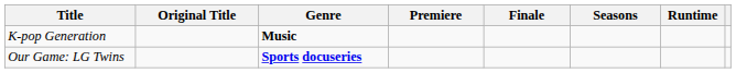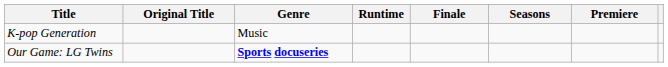columns swapped: Premiere <-> Runtime
K-pop Generation | Genre: bold -> normal
